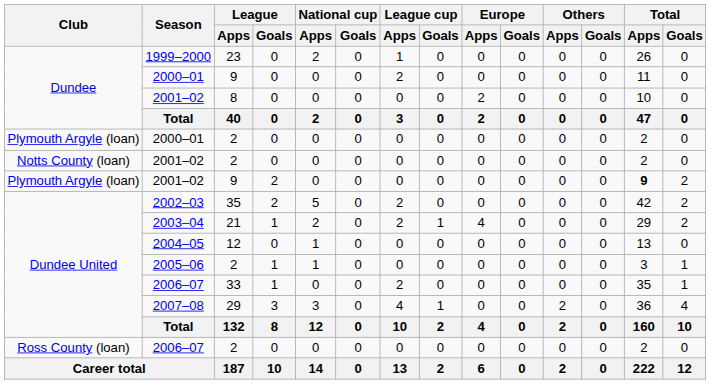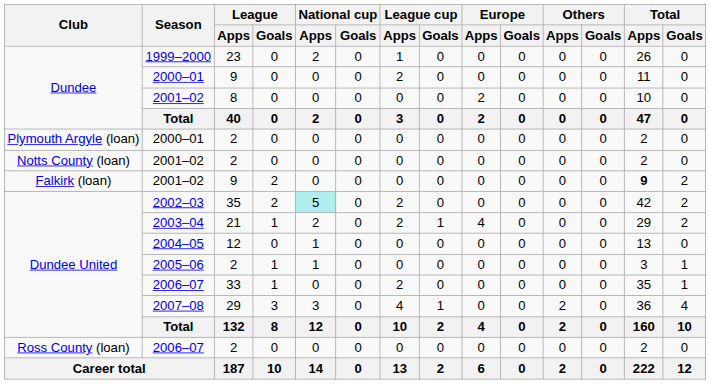2001–02 / 9 | Club: Plymouth Argyle (loan) -> Falkirk (loan)
2002–03 | National cup / Apps: no background -> paleturquoise background
